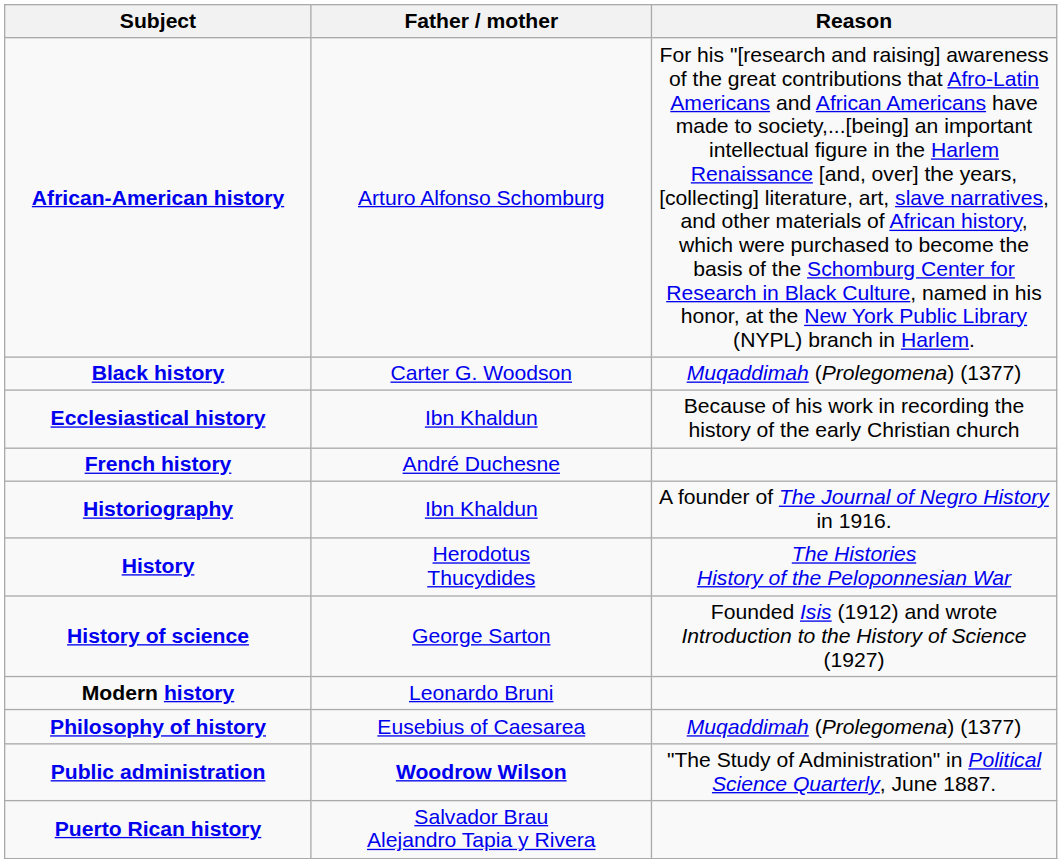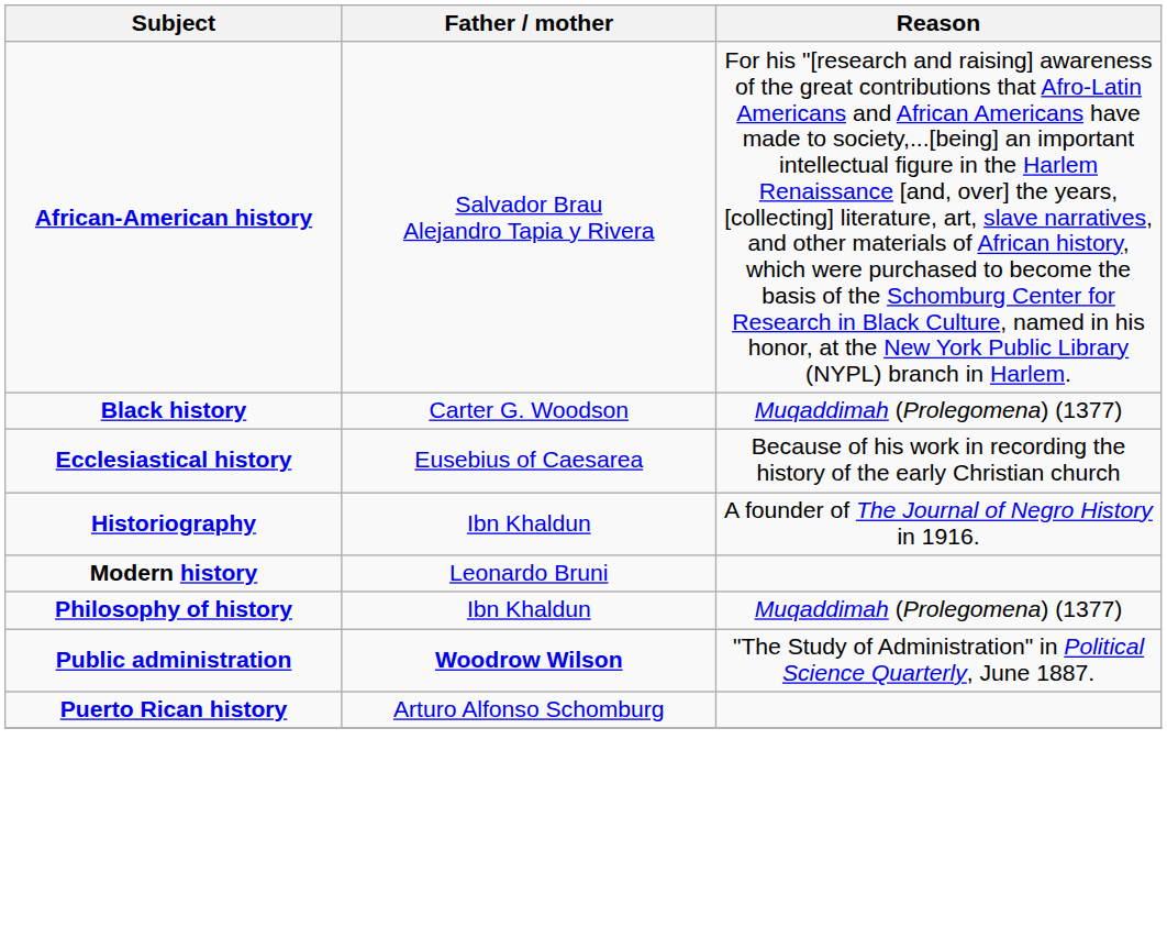African-American history | Father / mother: Arturo Alfonso Schomburg -> Salvador Brau Alejandro Tapia y Rivera
Ecclesiastical history | Father / mother: Ibn Khaldun -> Eusebius of Caesarea
- row: French history | André Duchesne
- row: History | Herodotus Thucydides | The Histories History of the Peloponnesian War
- row: History of science | George Sarton | Founded Isis (1912) and wrote Introduction to the History of Science (1927)
Philosophy of history | Father / mother: Eusebius of Caesarea -> Ibn Khaldun
Puerto Rican history | Father / mother: Salvador Brau Alejandro Tapia y Rivera -> Arturo Alfonso Schomburg
